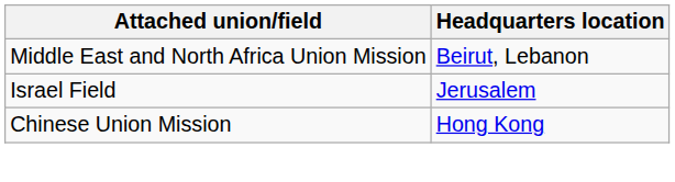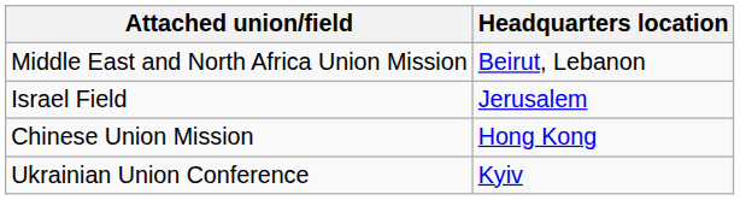+ row: Ukrainian Union Conference | Kyiv
